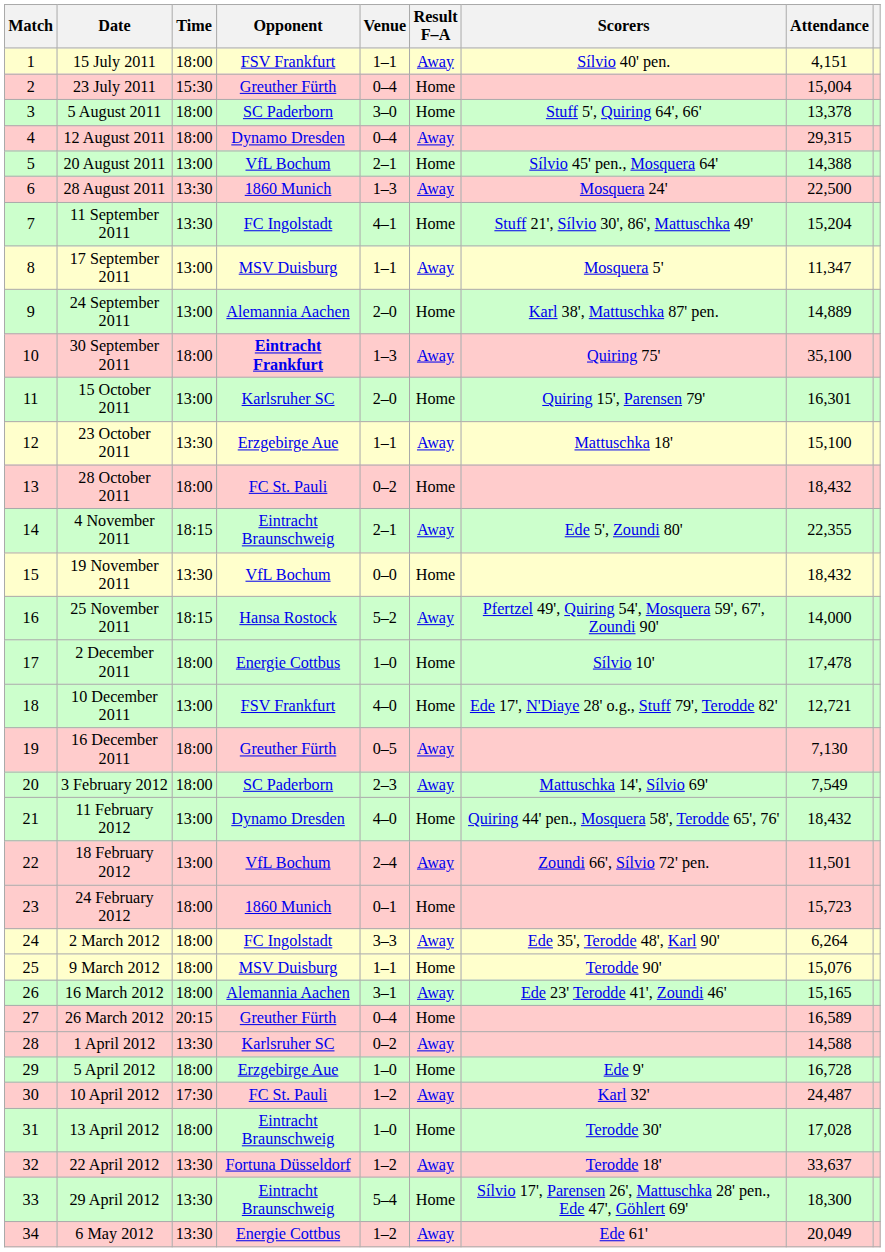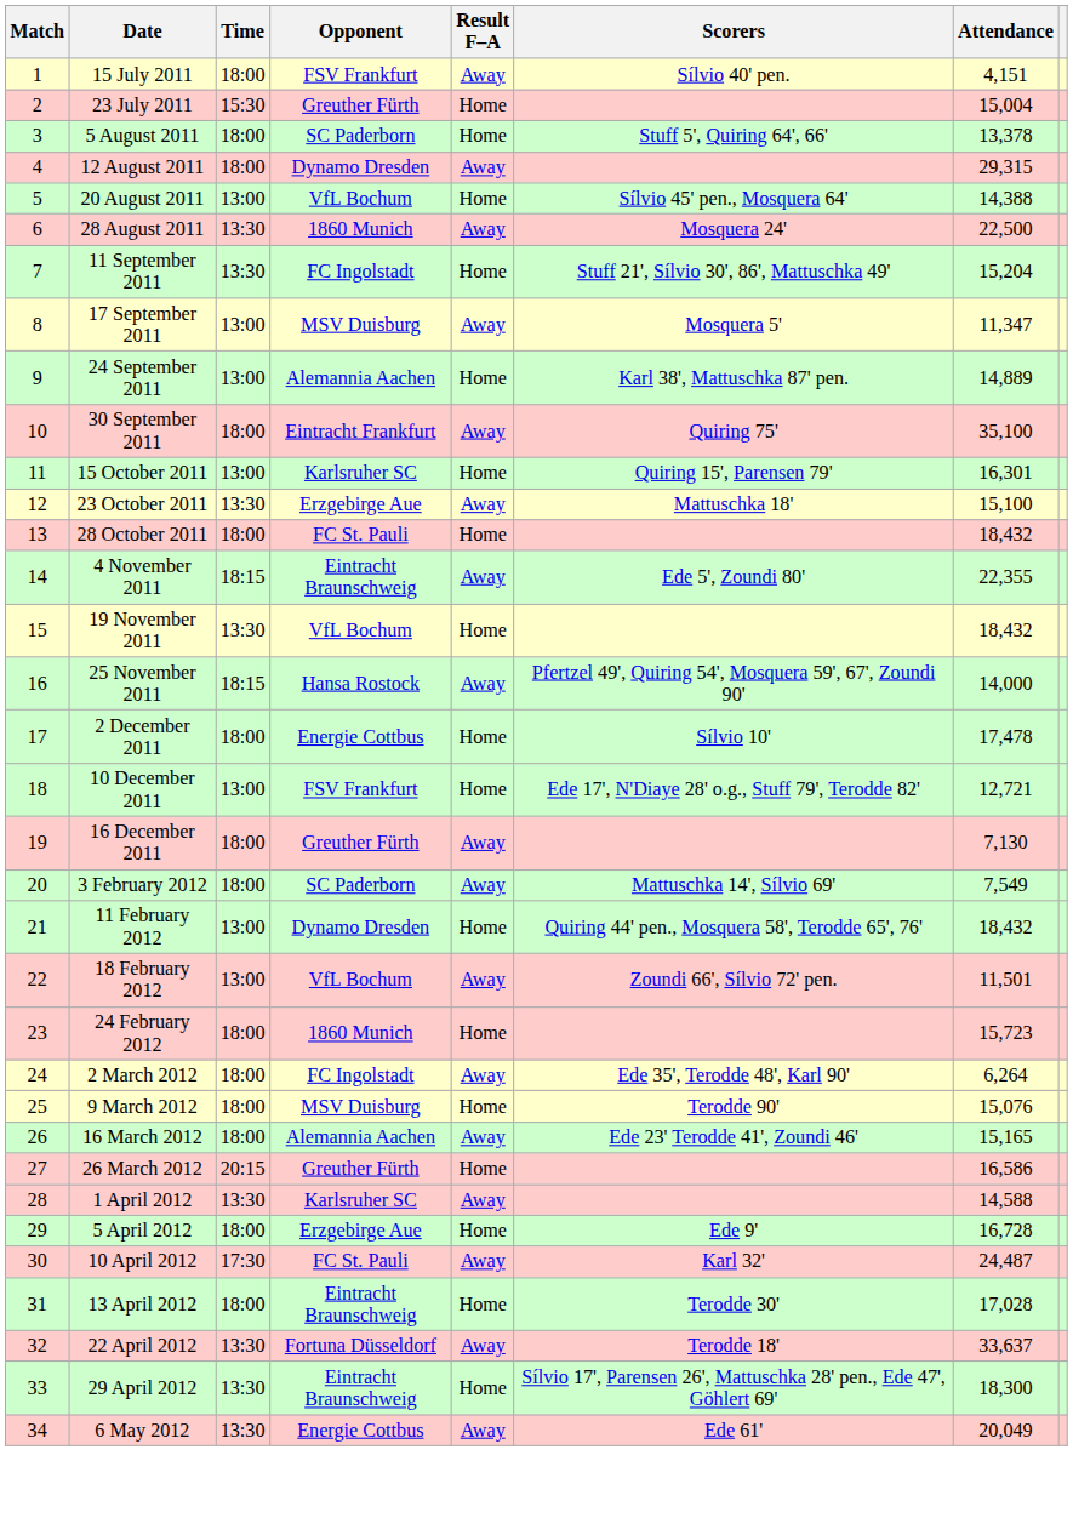- column: Venue | 1–1 | 0–4 | 3–0 | 0–4 | 2–1 | 1–3 | 4–1 | 1–1 | 2–0 | 1–3 | 2–0 | 1–1 | 0–2 | 2–1 | 0–0 | 5–2 | 1–0 | 4–0 | 0–5 | 2–3 | 4–0 | 2–4 | 0–1 | 3–3 | 1–1 | 3–1 | 0–4 | 0–2 | 1–0 | 1–2 | 1–0 | 1–2 | 5–4 | 1–2
30 September 2011 | Opponent: bold -> normal
26 March 2012 | Attendance: 16,589 -> 16,586
